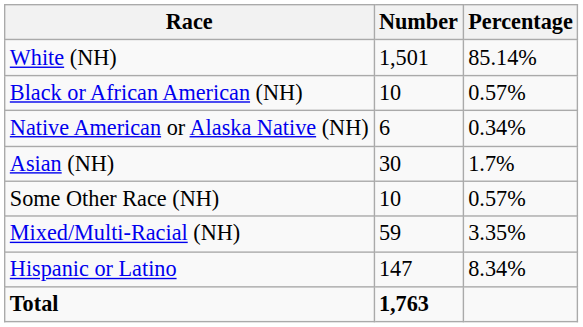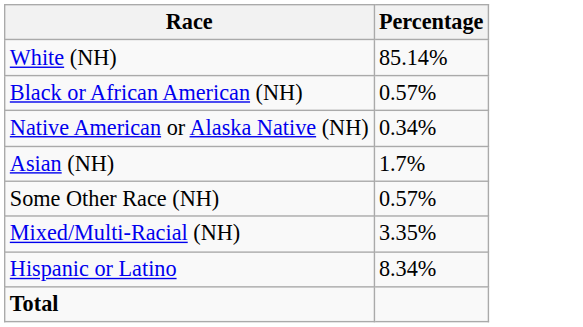- column: Number | 1,501 | 10 | 6 | 30 | 10 | 59 | 147 | 1,763
